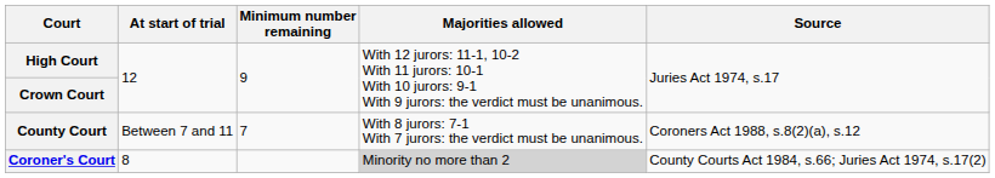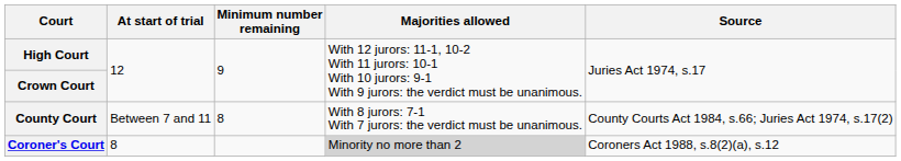County Court | Minimum number remaining: 7 -> 8
County Court | Source: Coroners Act 1988, s.8(2)(a), s.12 -> County Courts Act 1984, s.66; Juries Act 1974, s.17(2)
Coroner's Court | Source: County Courts Act 1984, s.66; Juries Act 1974, s.17(2) -> Coroners Act 1988, s.8(2)(a), s.12
